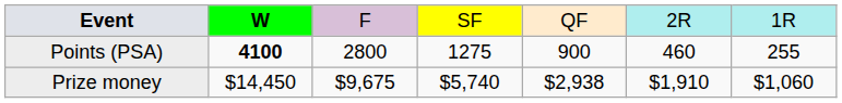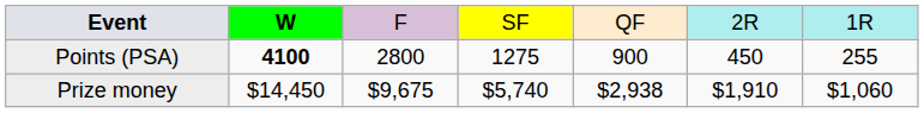Points (PSA) | column 6: 460 -> 450
